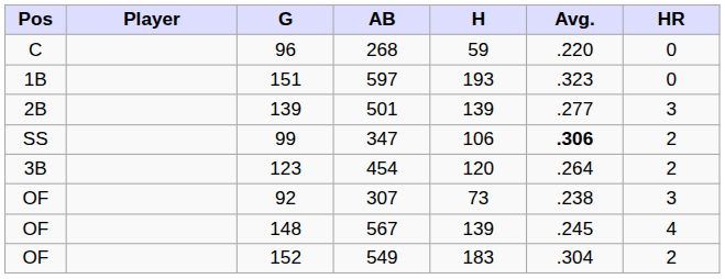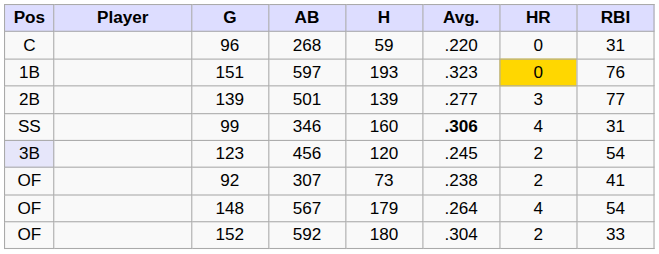+ column: RBI | 31 | 76 | 77 | 31 | 54 | 41 | 54 | 33
151 | HR: no background -> gold background
99 | AB: 347 -> 346
99 | H: 106 -> 160
99 | HR: 2 -> 4
123 | Pos: no background -> lavender background
123 | AB: 454 -> 456
123 | Avg.: .264 -> .245
92 | HR: 3 -> 2
148 | H: 139 -> 179
148 | Avg.: .245 -> .264
152 | AB: 549 -> 592
152 | H: 183 -> 180
